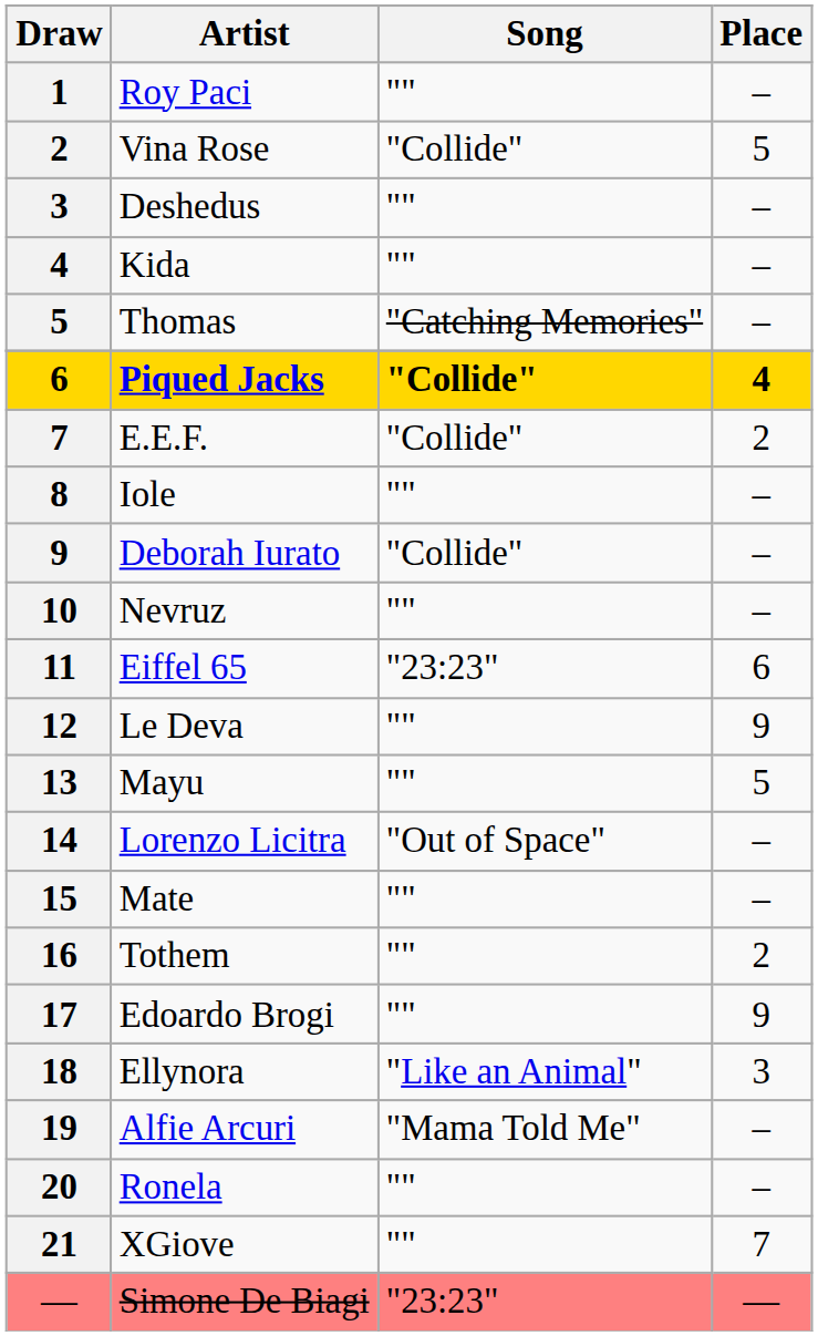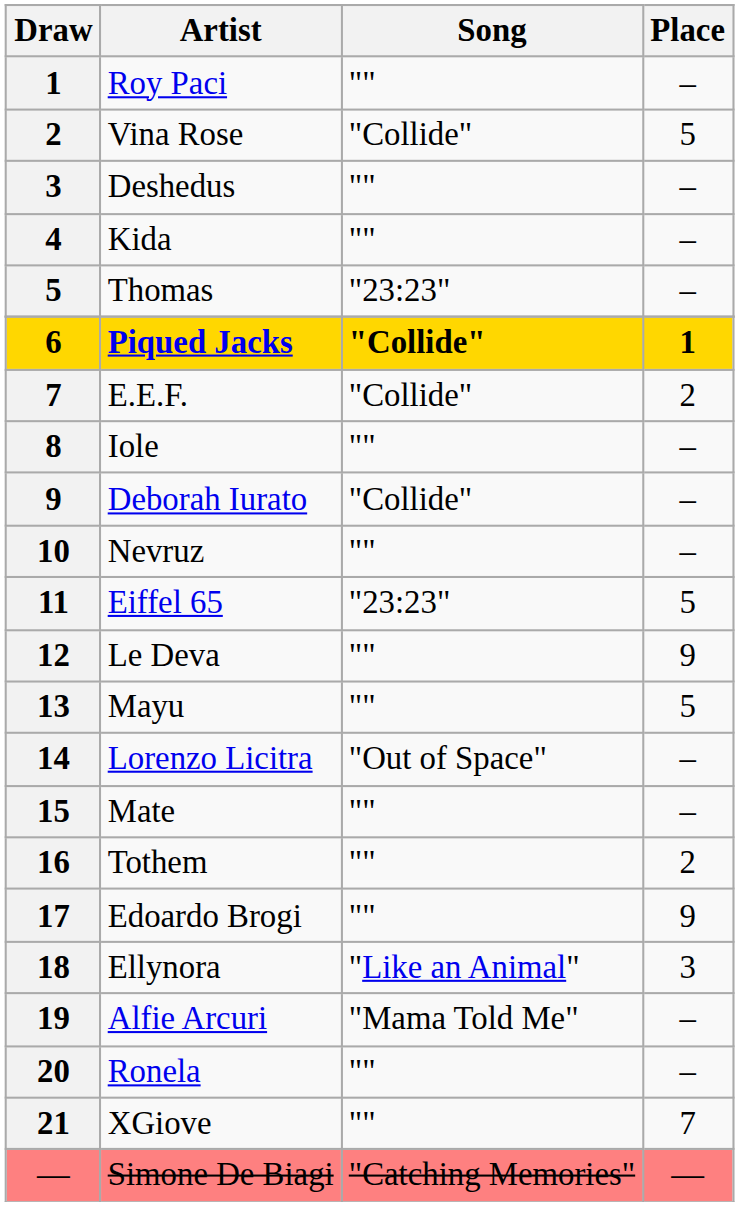Thomas | Song: "Catching Memories" -> "23:23"
Piqued Jacks | Place: 4 -> 1
Eiffel 65 | Place: 6 -> 5
Simone De Biagi | Song: "23:23" -> "Catching Memories"
